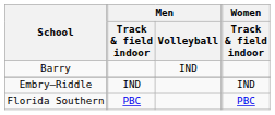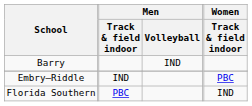Embry–Riddle | Women / Track & field indoor: IND -> PBC
Florida Southern | Women / Track & field indoor: PBC -> IND
